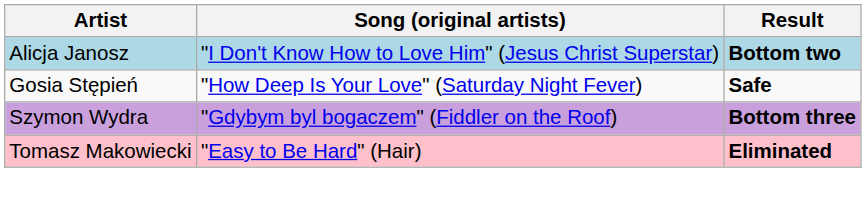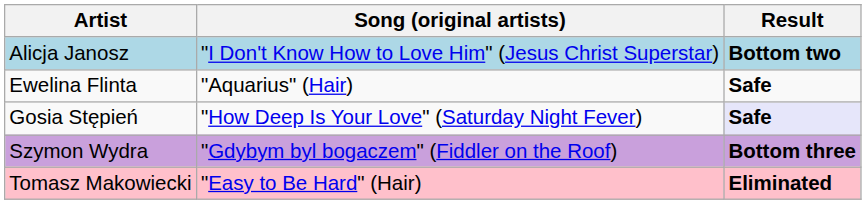+ row: Ewelina Flinta | "Aquarius" (Hair) | Safe
Gosia Stępień | Result: no background -> lavender background
